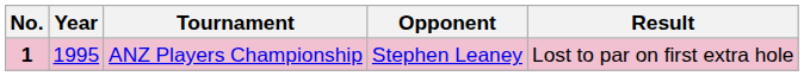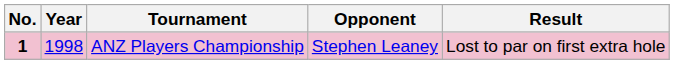ANZ Players Championship | Year: 1995 -> 1998
